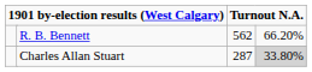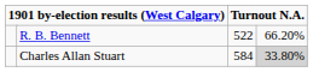R. B. Bennett | column 4: 562 -> 522
Charles Allan Stuart | column 4: 287 -> 584
